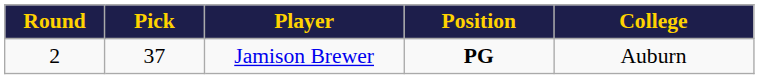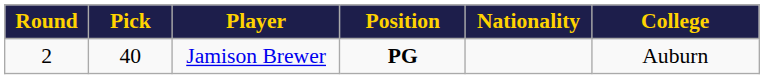+ column: Nationality
Jamison Brewer | Pick: 37 -> 40
